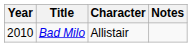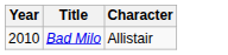- column: Notes
